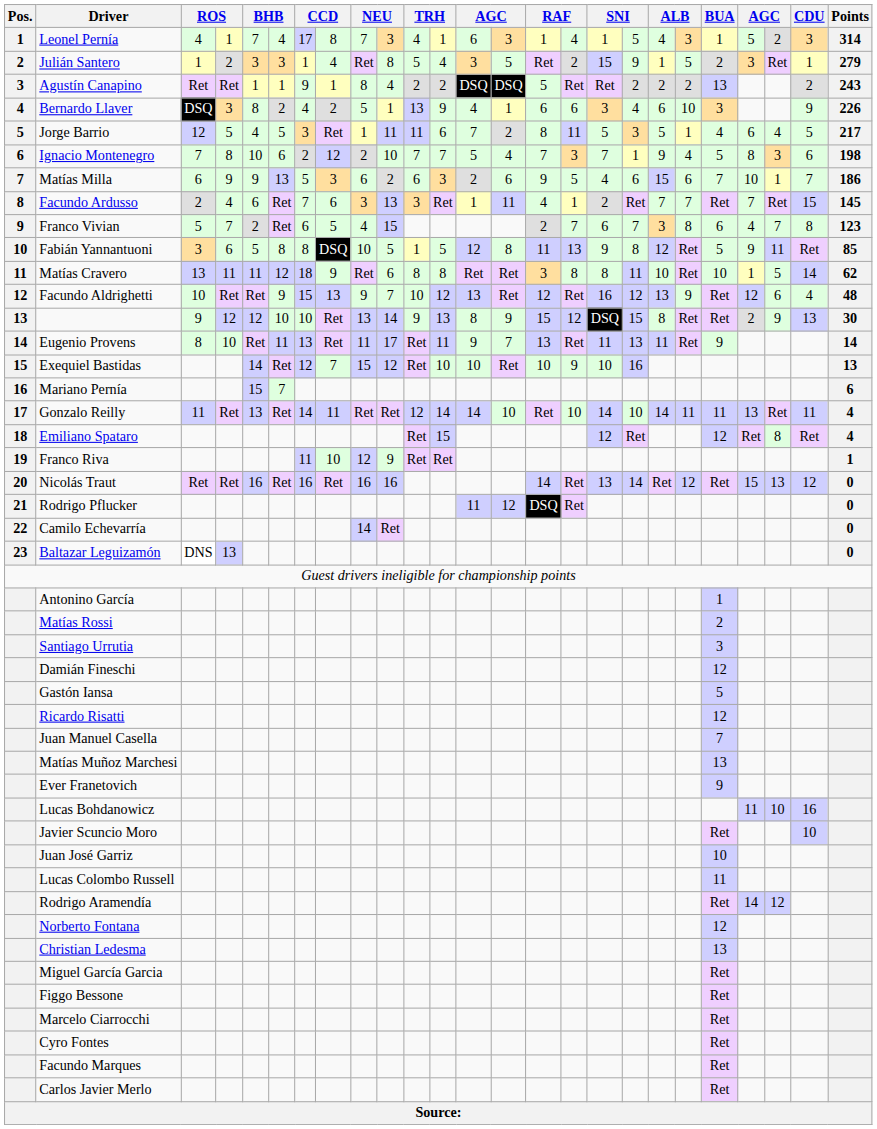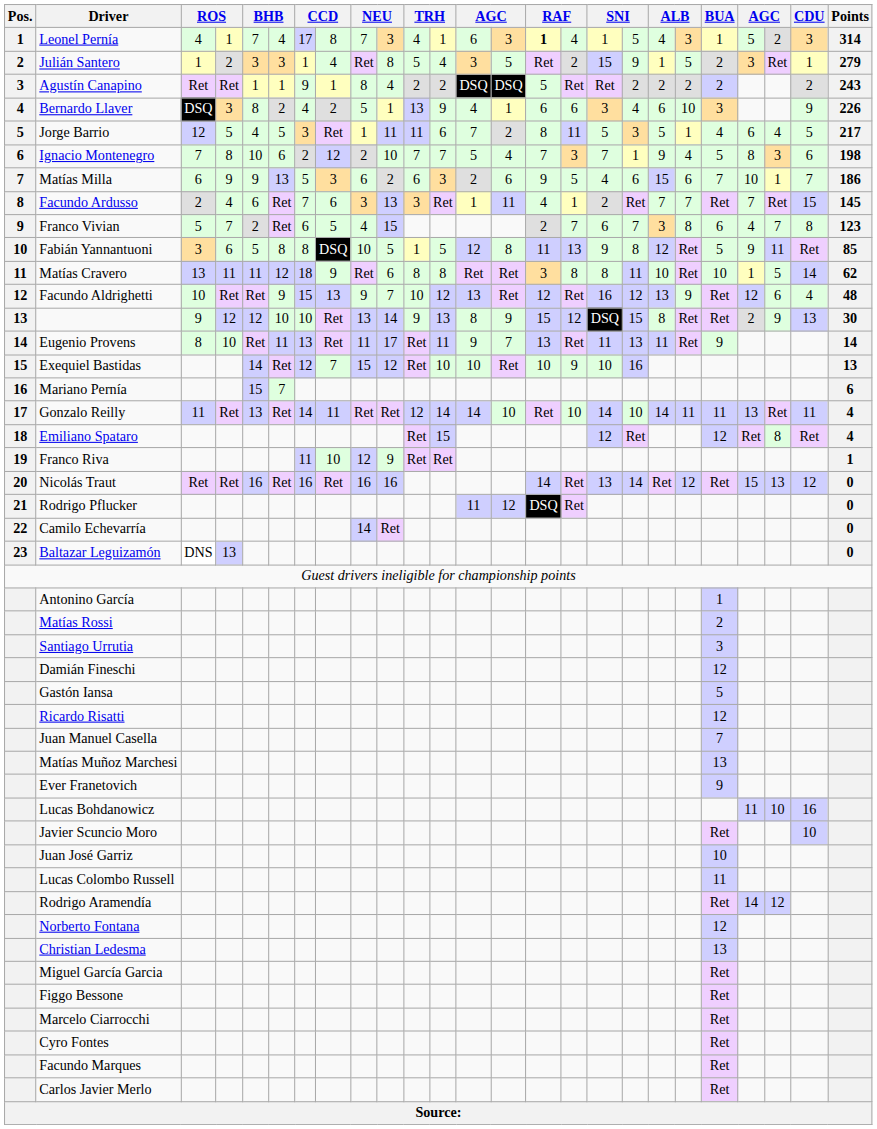Leonel Pernía | column 15: normal -> bold
Agustín Canapino | BUA: 13 -> 2
